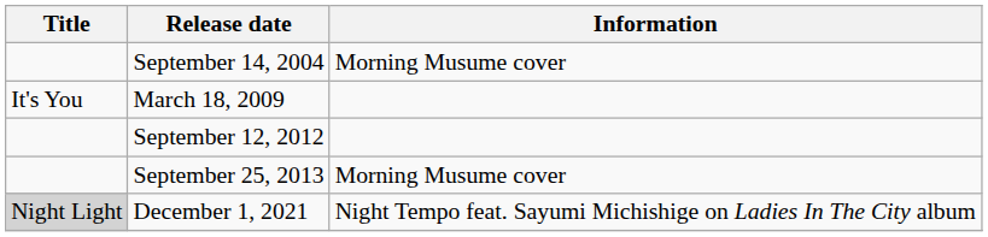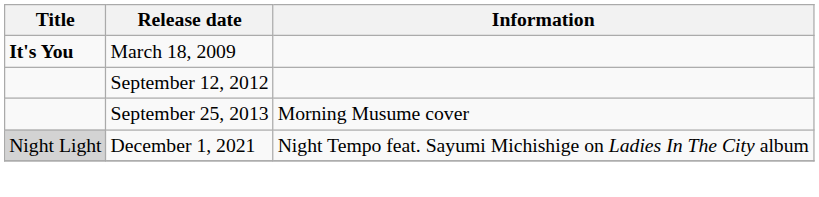- row: September 14, 2004 | Morning Musume cover
March 18, 2009 | Title: normal -> bold
